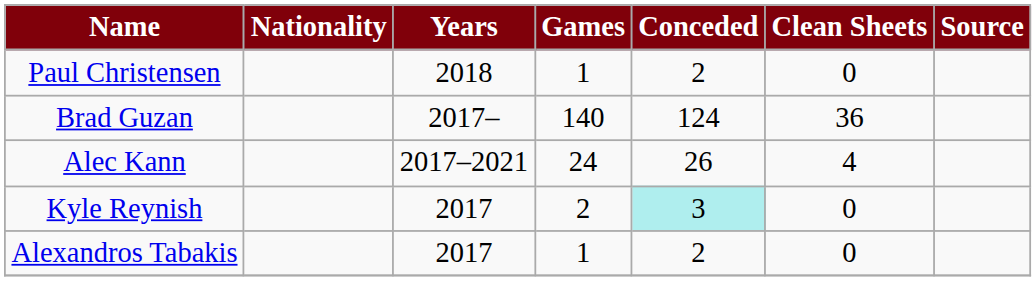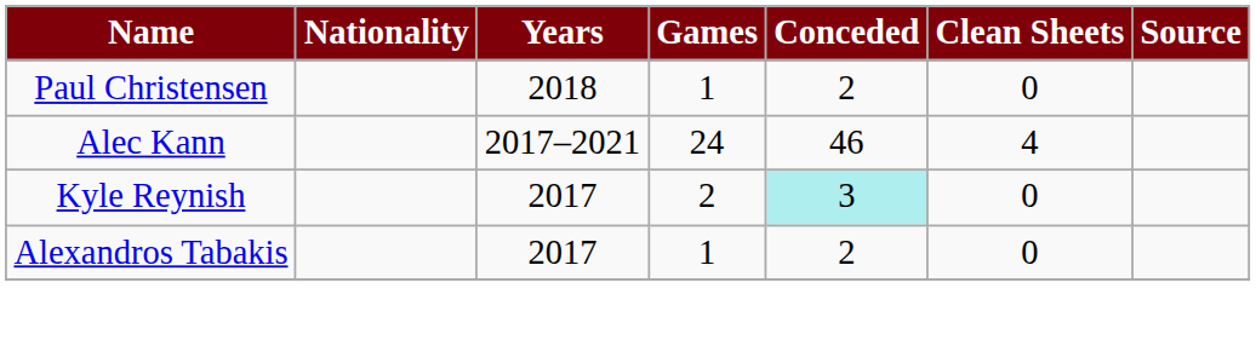- row: Brad Guzan | 2017– | 140 | 124 | 36
Alec Kann | Conceded: 26 -> 46
